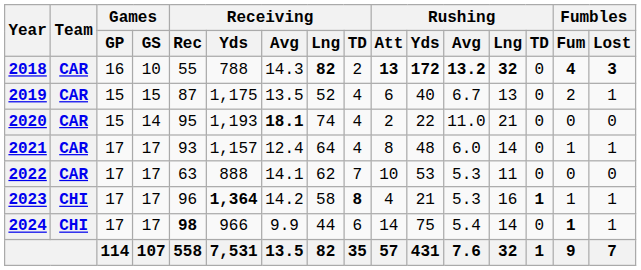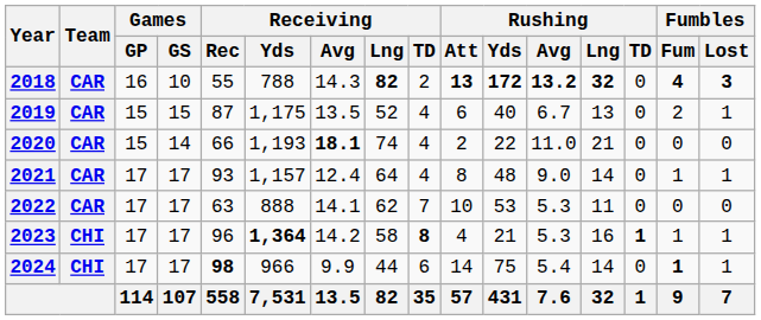2020 | Receiving / Rec: 95 -> 66
2021 | Rushing / Avg: 6.0 -> 9.0
